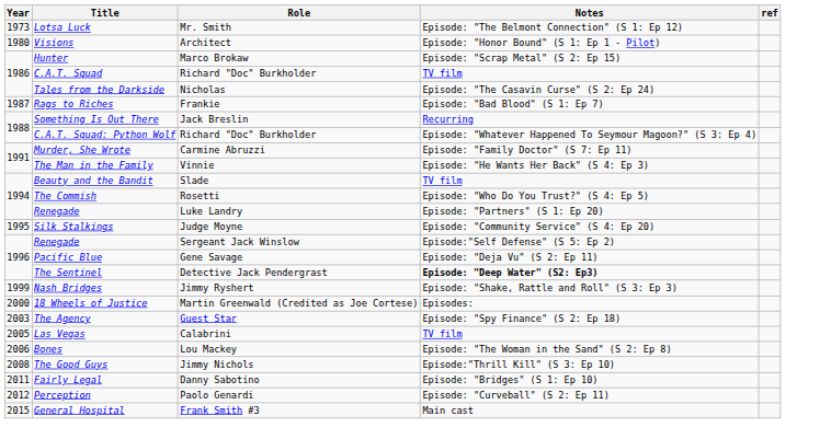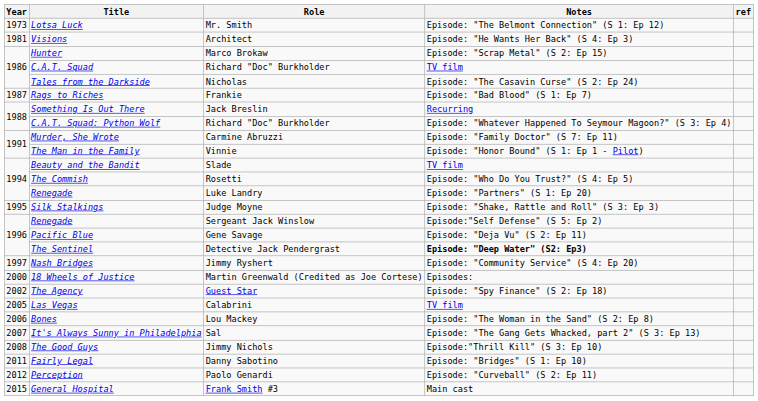Visions | Year: 1980 -> 1981
Visions | Notes: Episode: "Honor Bound" (S 1: Ep 1 - Pilot) -> Episode: "He Wants Her Back" (S 4: Ep 3)
The Man in the Family | Notes: Episode: "He Wants Her Back" (S 4: Ep 3) -> Episode: "Honor Bound" (S 1: Ep 1 - Pilot)
Silk Stalkings | Notes: Episode: "Community Service" (S 4: Ep 20) -> Episode: "Shake, Rattle and Roll" (S 3: Ep 3)
Nash Bridges | Year: 1999 -> 1997
Nash Bridges | Notes: Episode: "Shake, Rattle and Roll" (S 3: Ep 3) -> Episode: "Community Service" (S 4: Ep 20)
The Agency | Year: 2003 -> 2002
+ row: 2007 | It's Always Sunny in Philadelphia | Sal | Episode: "The Gang Gets Whacked, part 2" (S 3: Ep 13)
